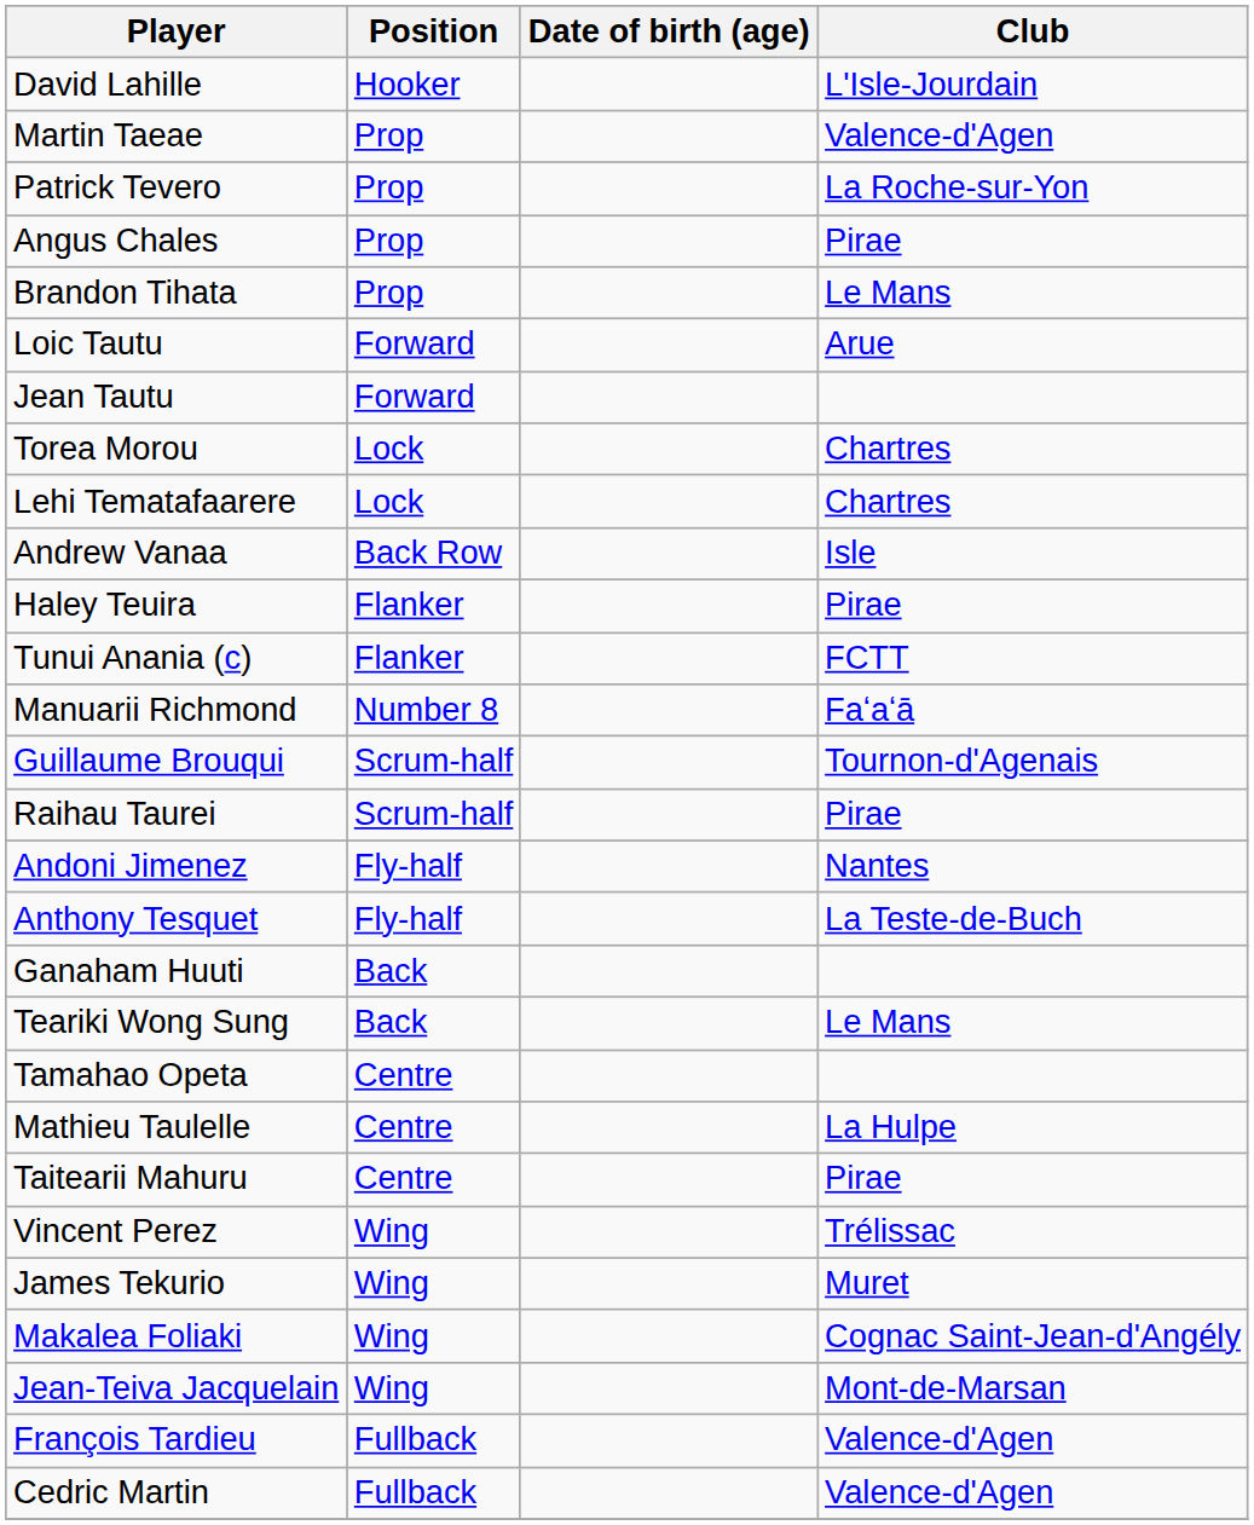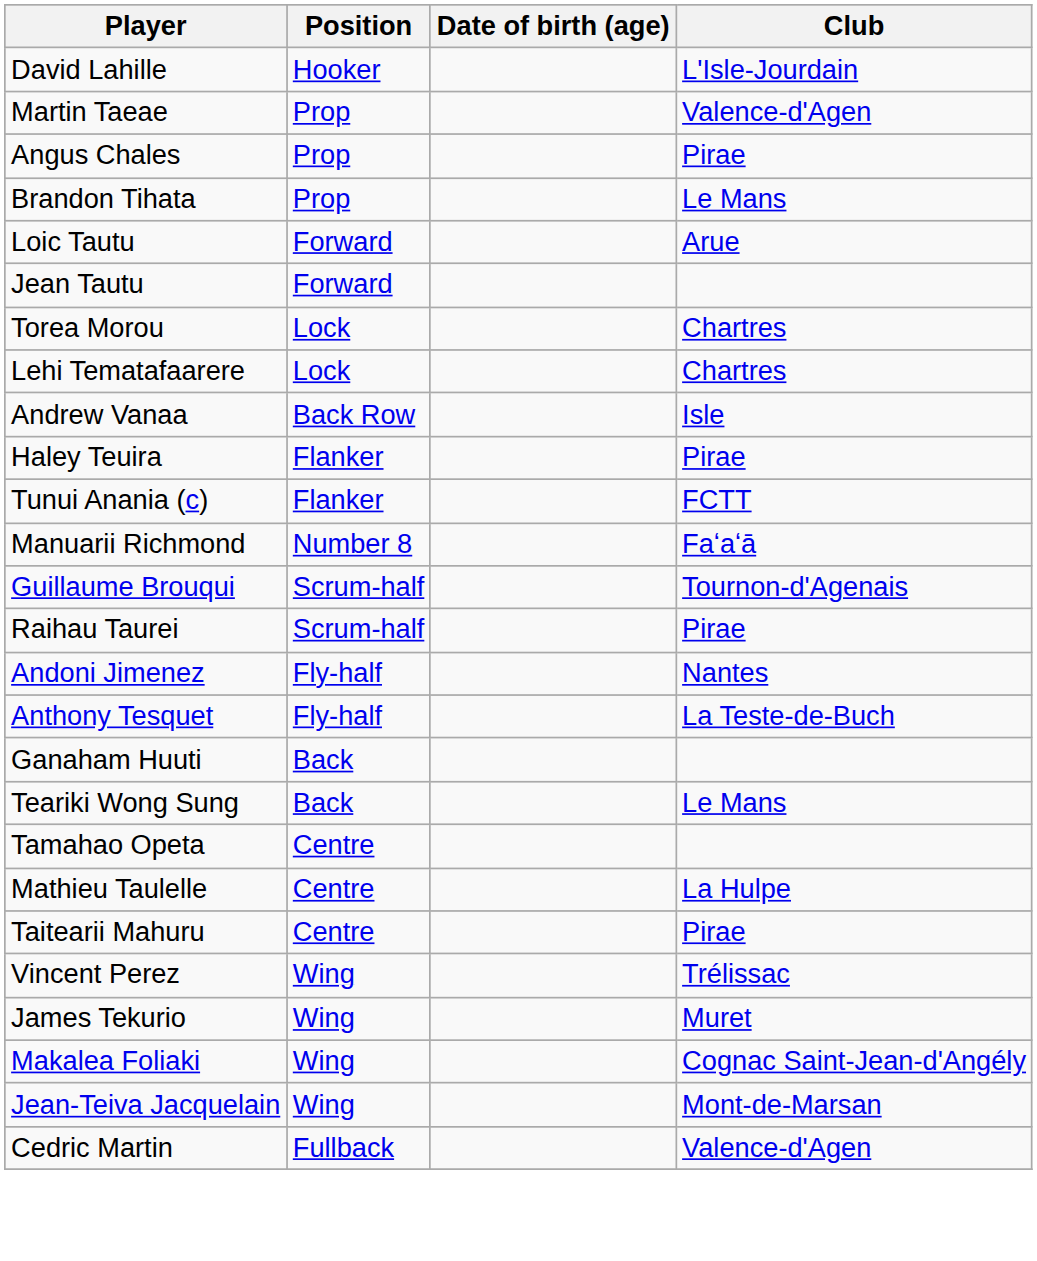- row: Patrick Tevero | Prop | La Roche-sur-Yon
- row: François Tardieu | Fullback | Valence-d'Agen
